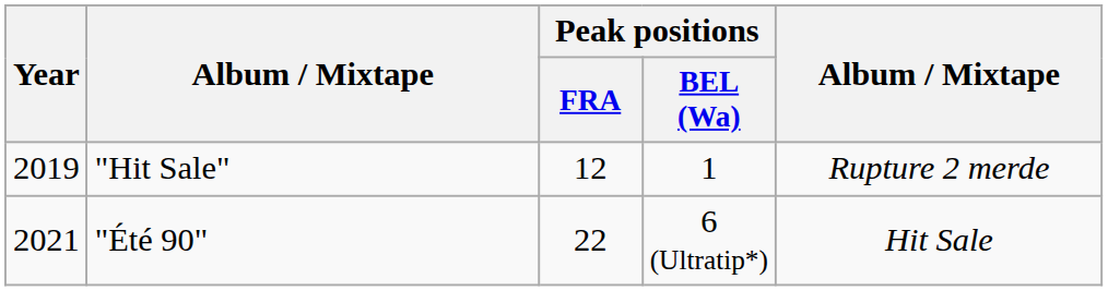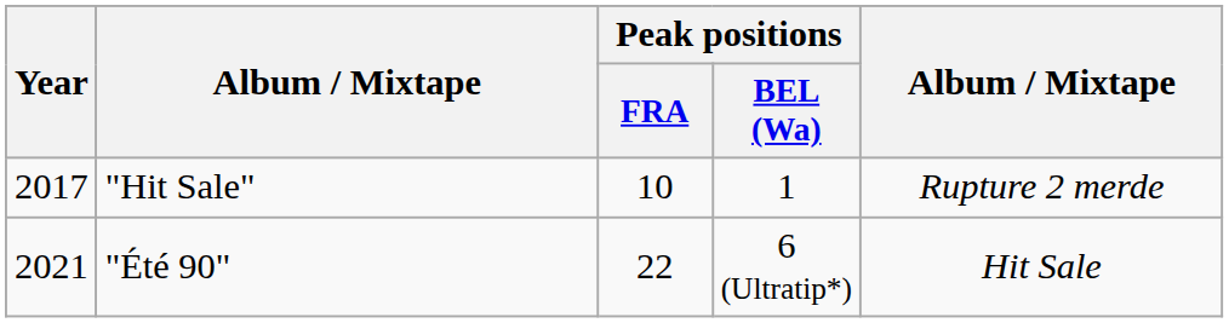"Hit Sale" | Year: 2019 -> 2017
"Hit Sale" | Peak positions / FRA: 12 -> 10
